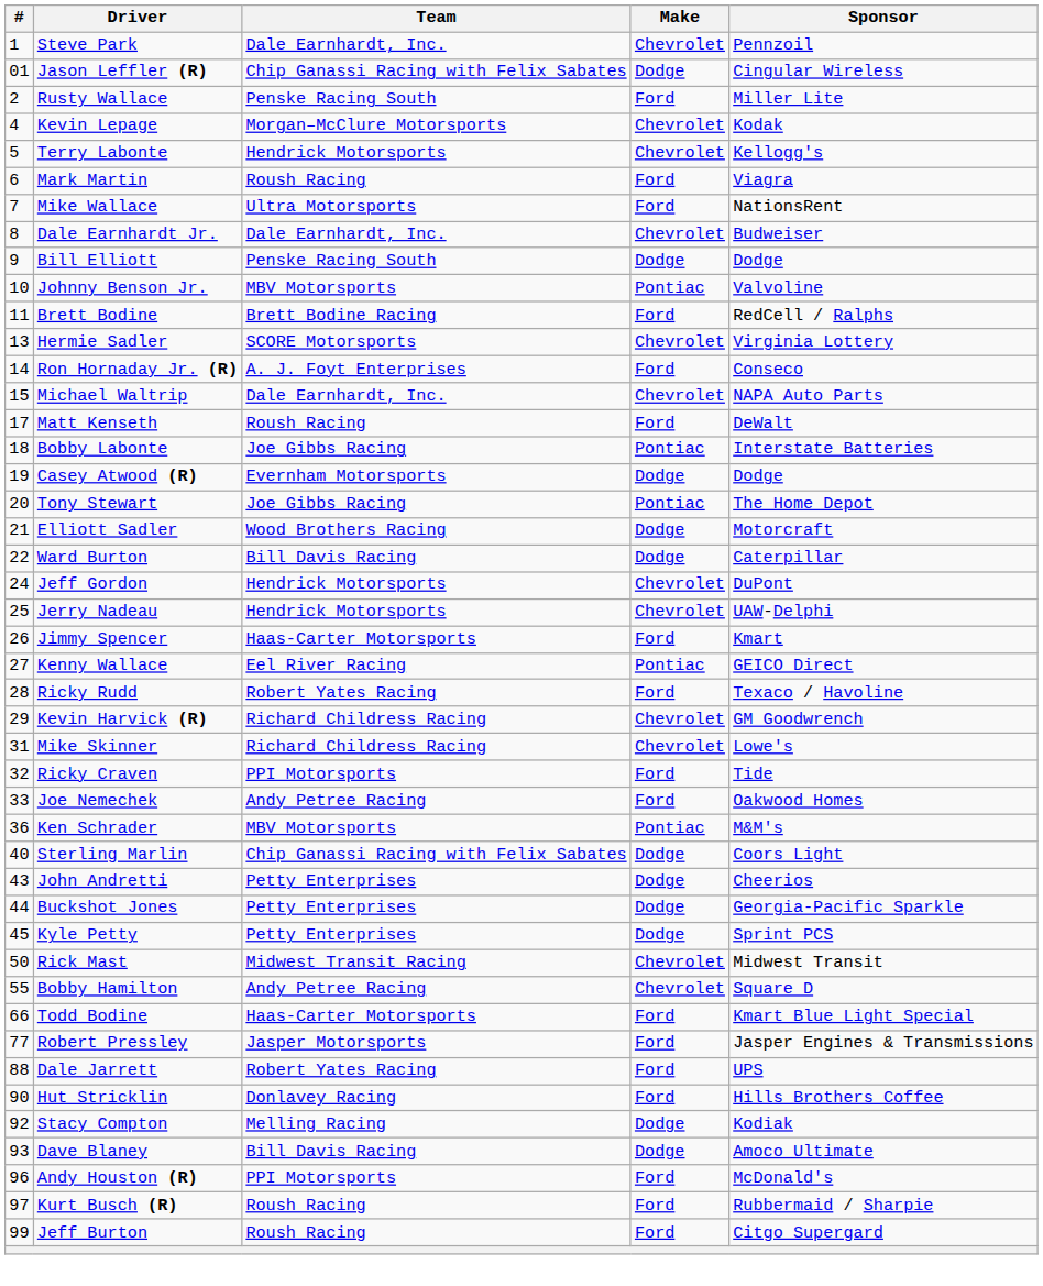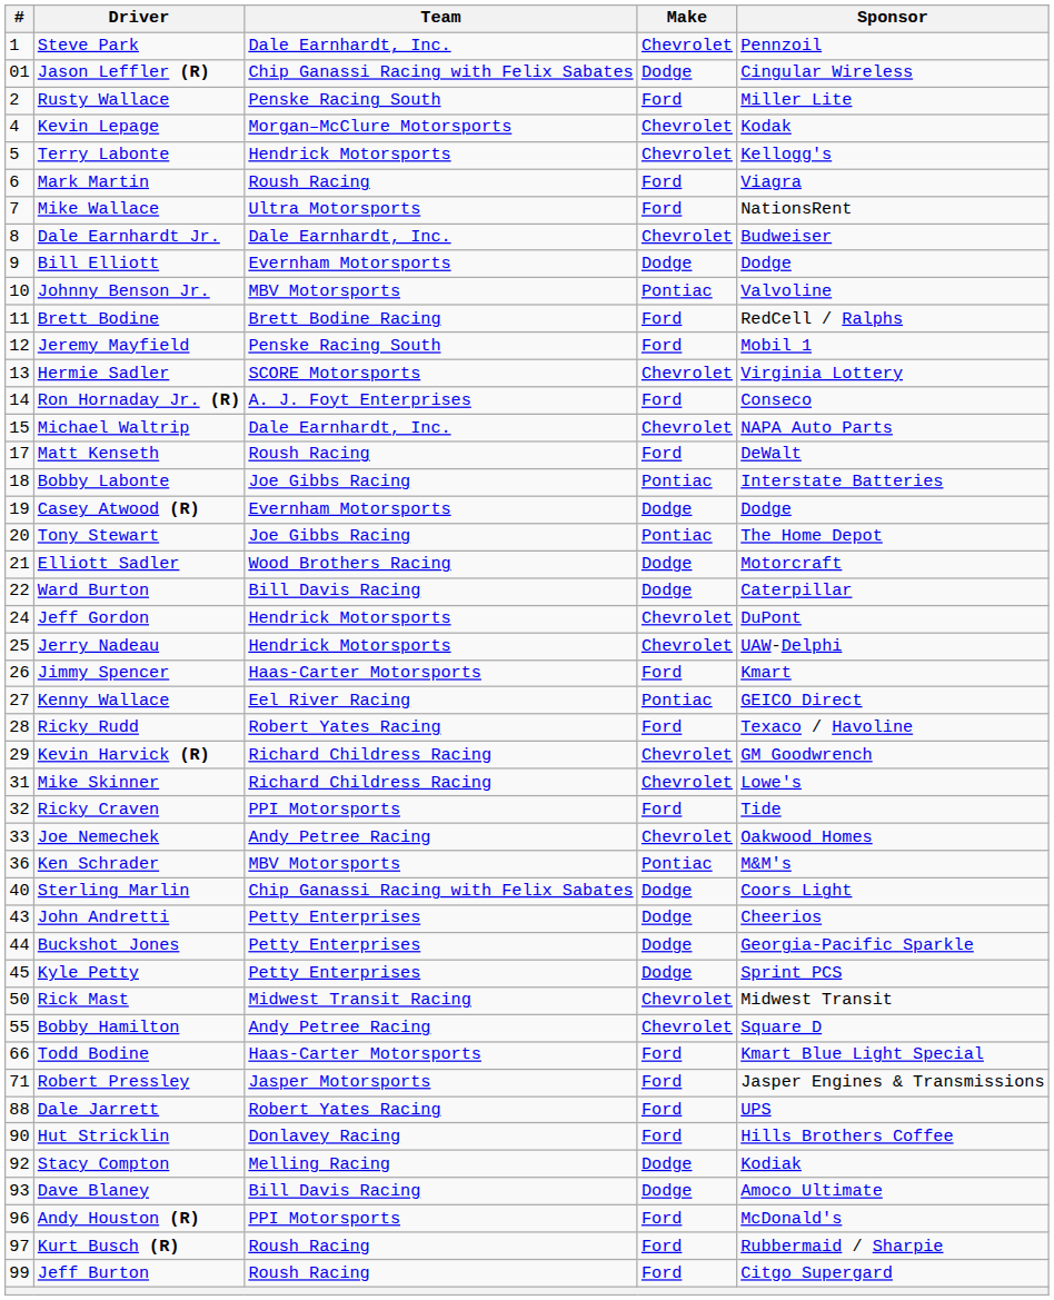Bill Elliott | Team: Penske Racing South -> Evernham Motorsports
+ row: 12 | Jeremy Mayfield | Penske Racing South | Ford | Mobil 1
Joe Nemechek | Make: Ford -> Chevrolet
Robert Pressley | #: 77 -> 71
